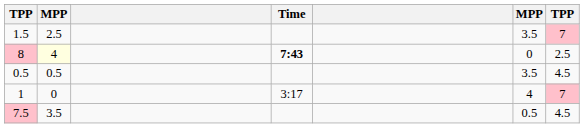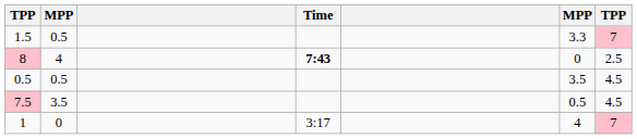1.5 | column 2: 2.5 -> 0.5
1.5 | column 6: 3.5 -> 3.3
8 | column 2: lightyellow background -> no background
rows swapped: 1 <-> 7.5
